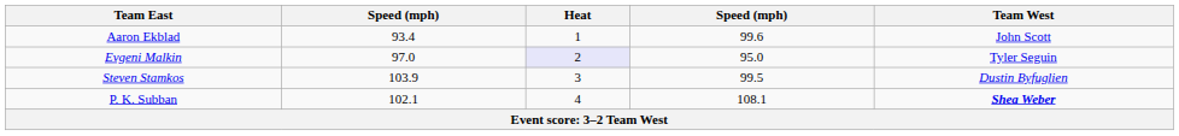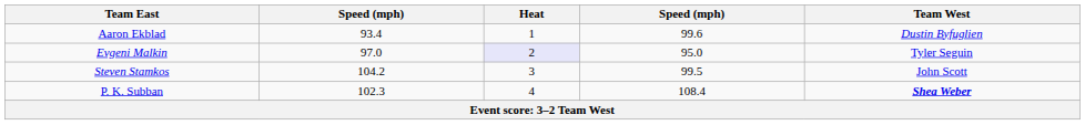Aaron Ekblad | Team West: John Scott -> Dustin Byfuglien
Steven Stamkos | column 2: 103.9 -> 104.2
Steven Stamkos | Team West: Dustin Byfuglien -> John Scott
P. K. Subban | column 2: 102.1 -> 102.3
P. K. Subban | column 4: 108.1 -> 108.4
